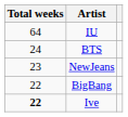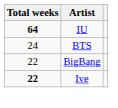IU | Total weeks: normal -> bold
- row: 23 | NewJeans
